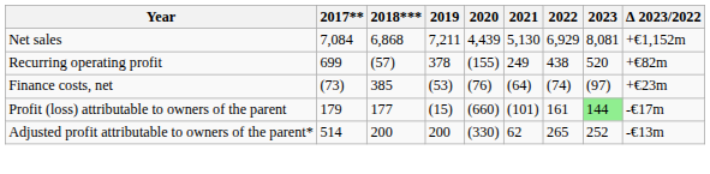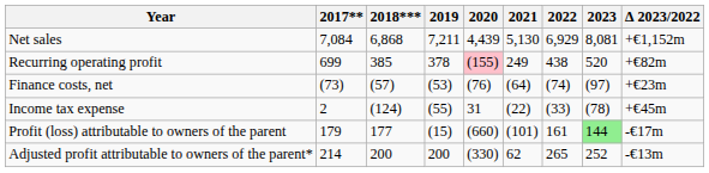Recurring operating profit | 2018***: (57) -> 385
Recurring operating profit | 2020: no background -> pink background
Finance costs, net | 2018***: 385 -> (57)
+ row: Income tax expense | 2 | (124) | (55) | 31 | (22) | (33) | (78) | +€45m
Adjusted profit attributable to owners of the parent* | 2017**: 514 -> 214
